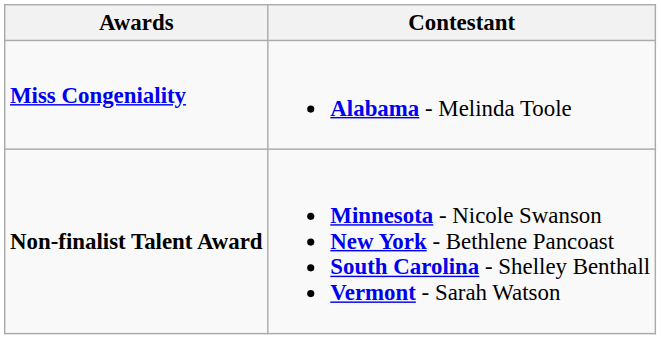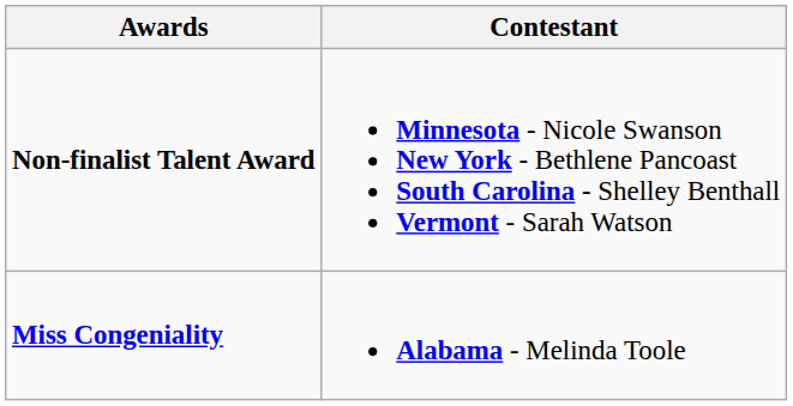rows swapped: Miss Congeniality <-> Non-finalist Talent Award
